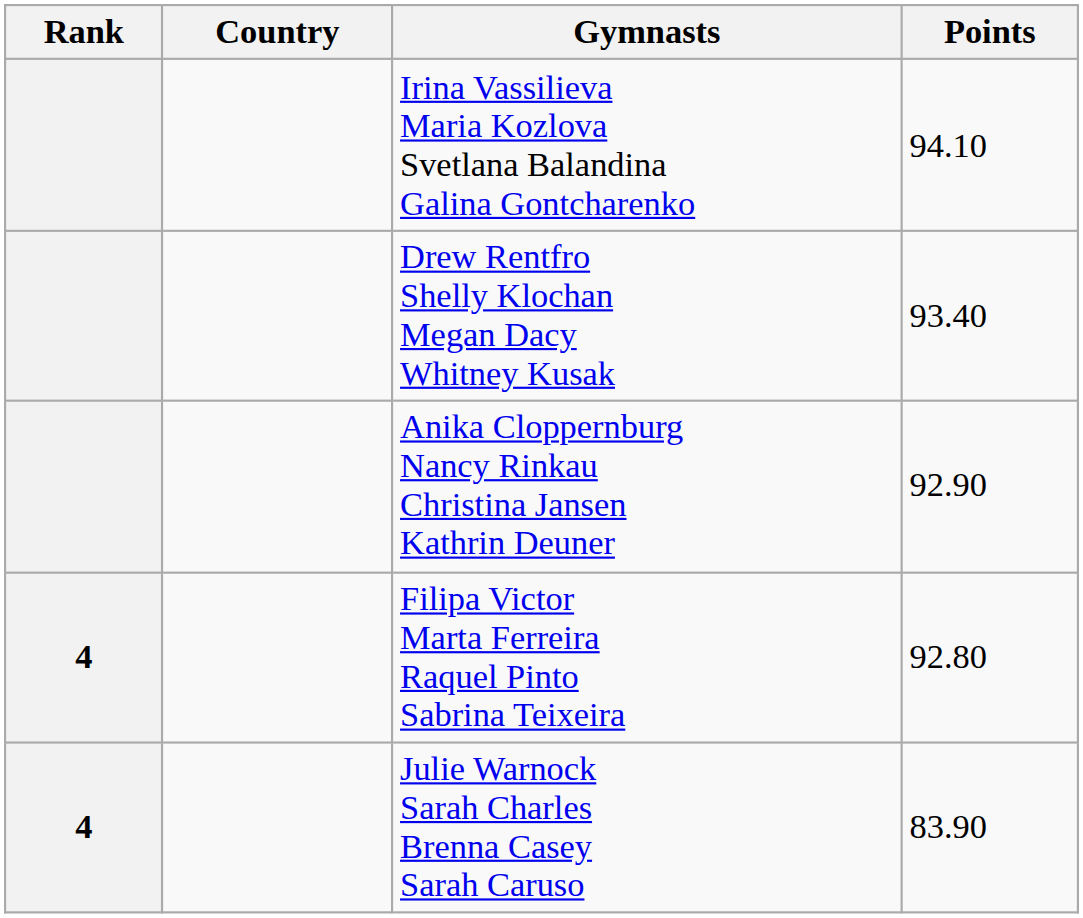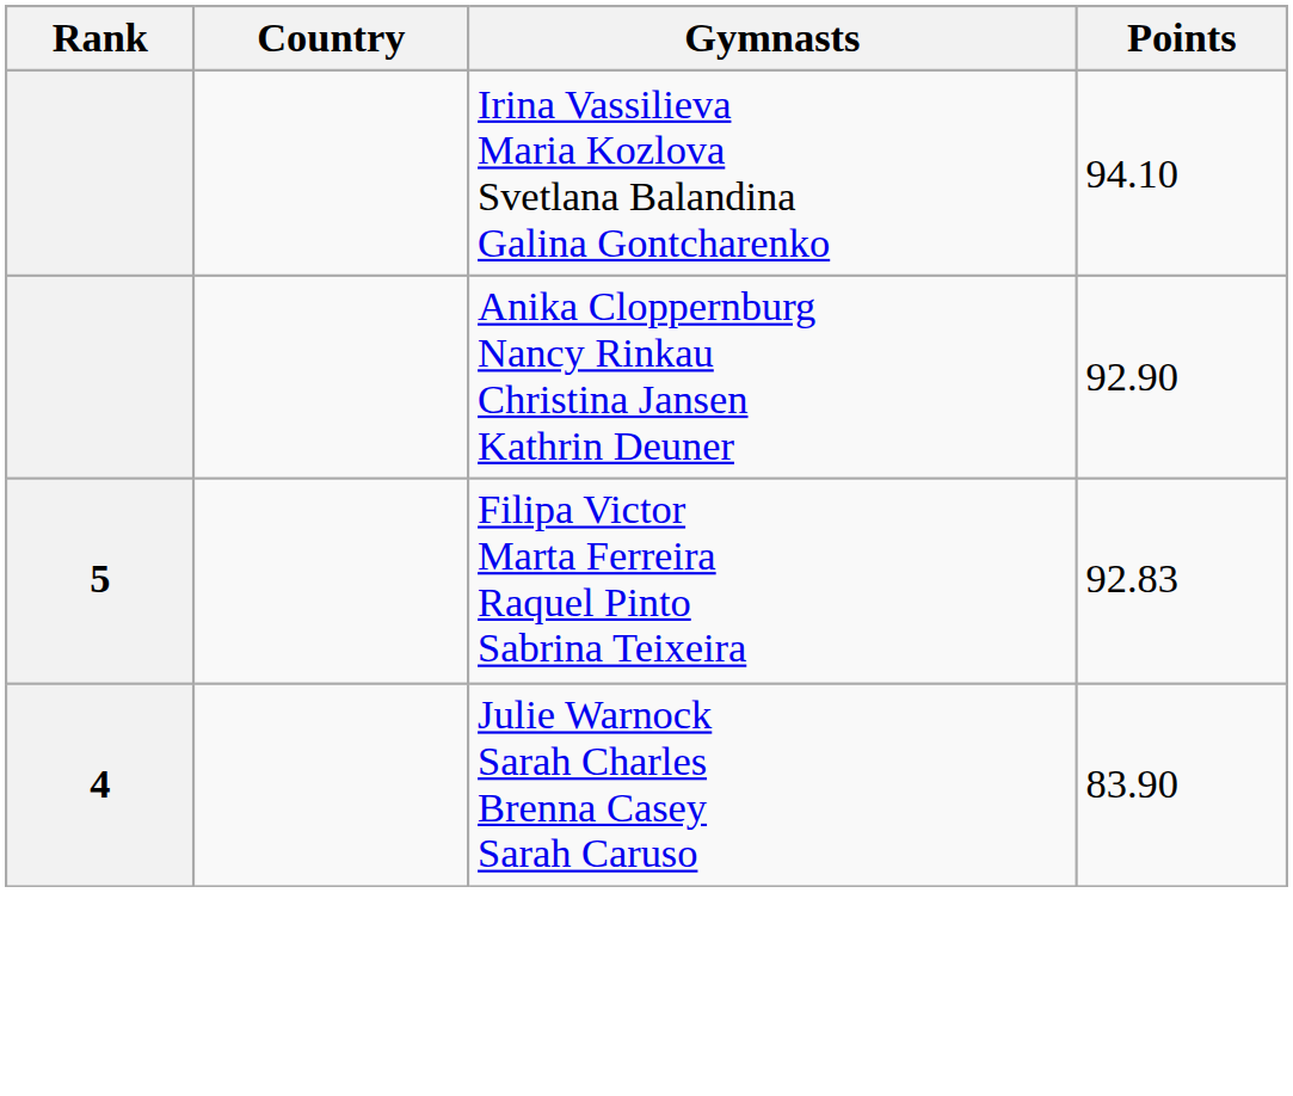- row: Drew Rentfro Shelly Klochan Megan Dacy Whitney Kusak | 93.40
Filipa Victor Marta Ferreira Raquel Pinto Sabrina Teixeira | Rank: 4 -> 5
Filipa Victor Marta Ferreira Raquel Pinto Sabrina Teixeira | Points: 92.80 -> 92.83
